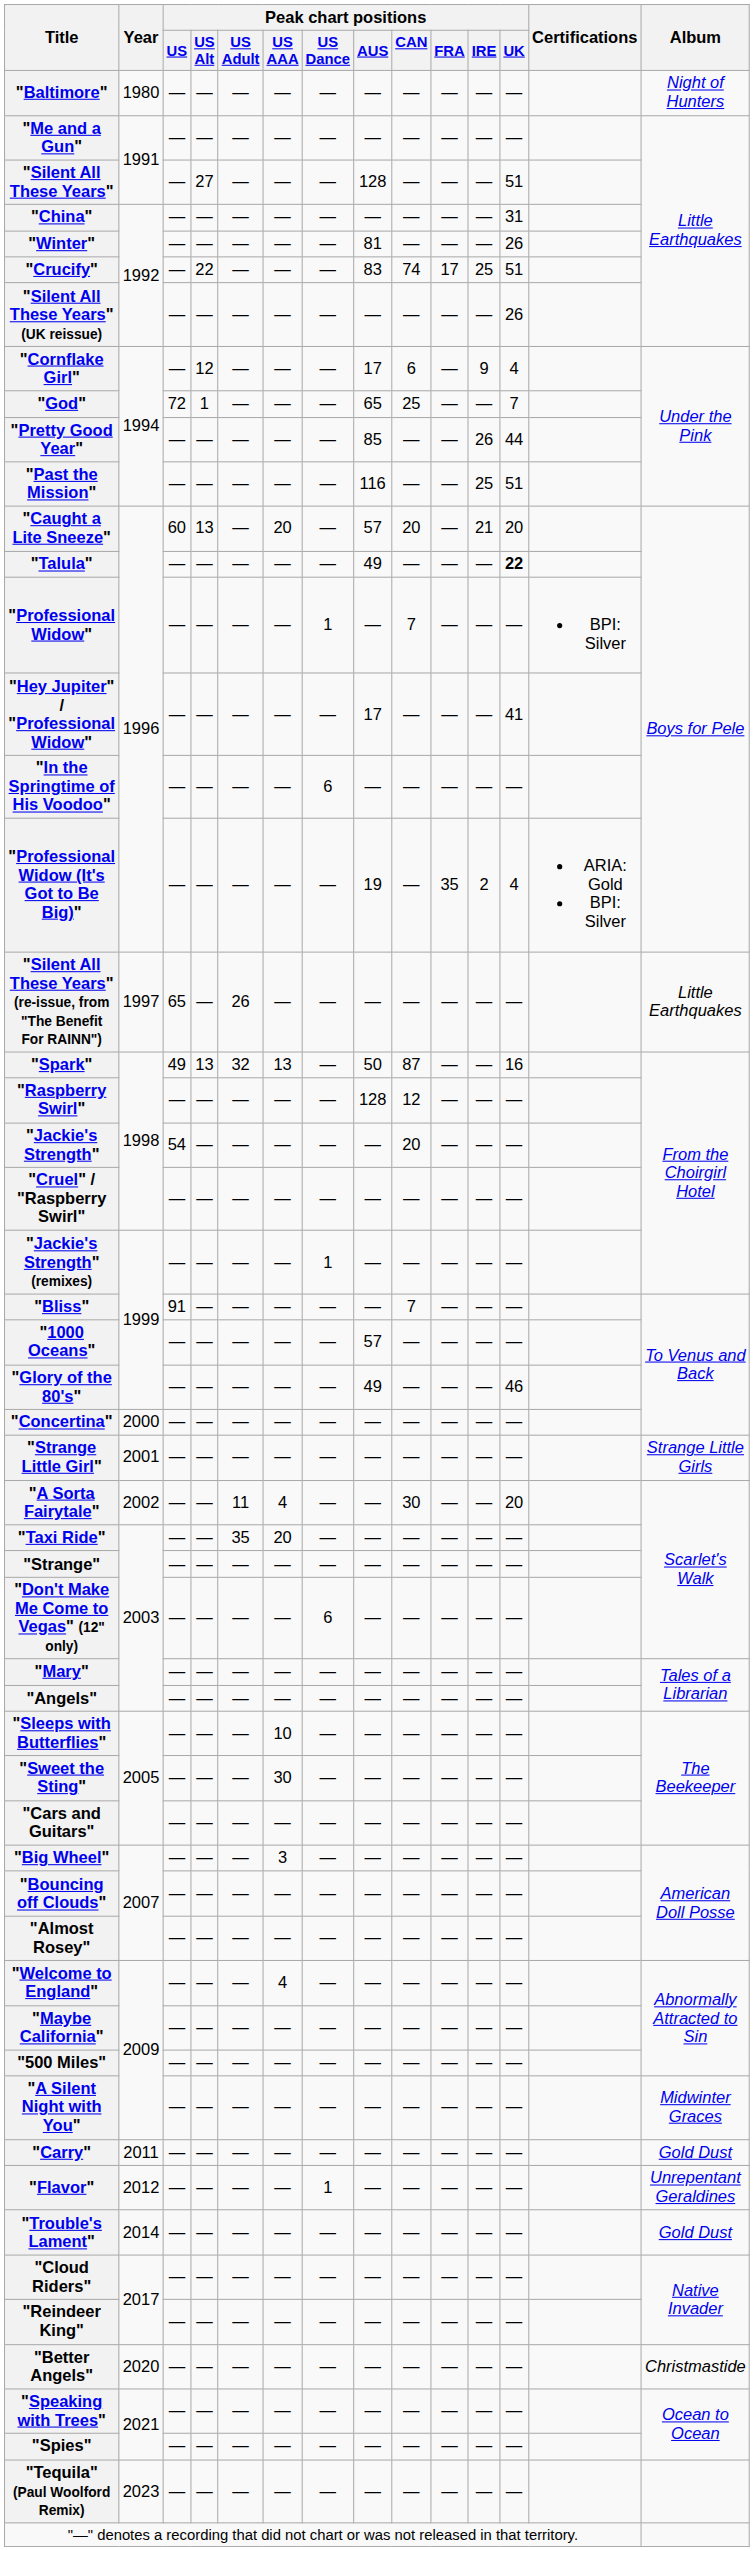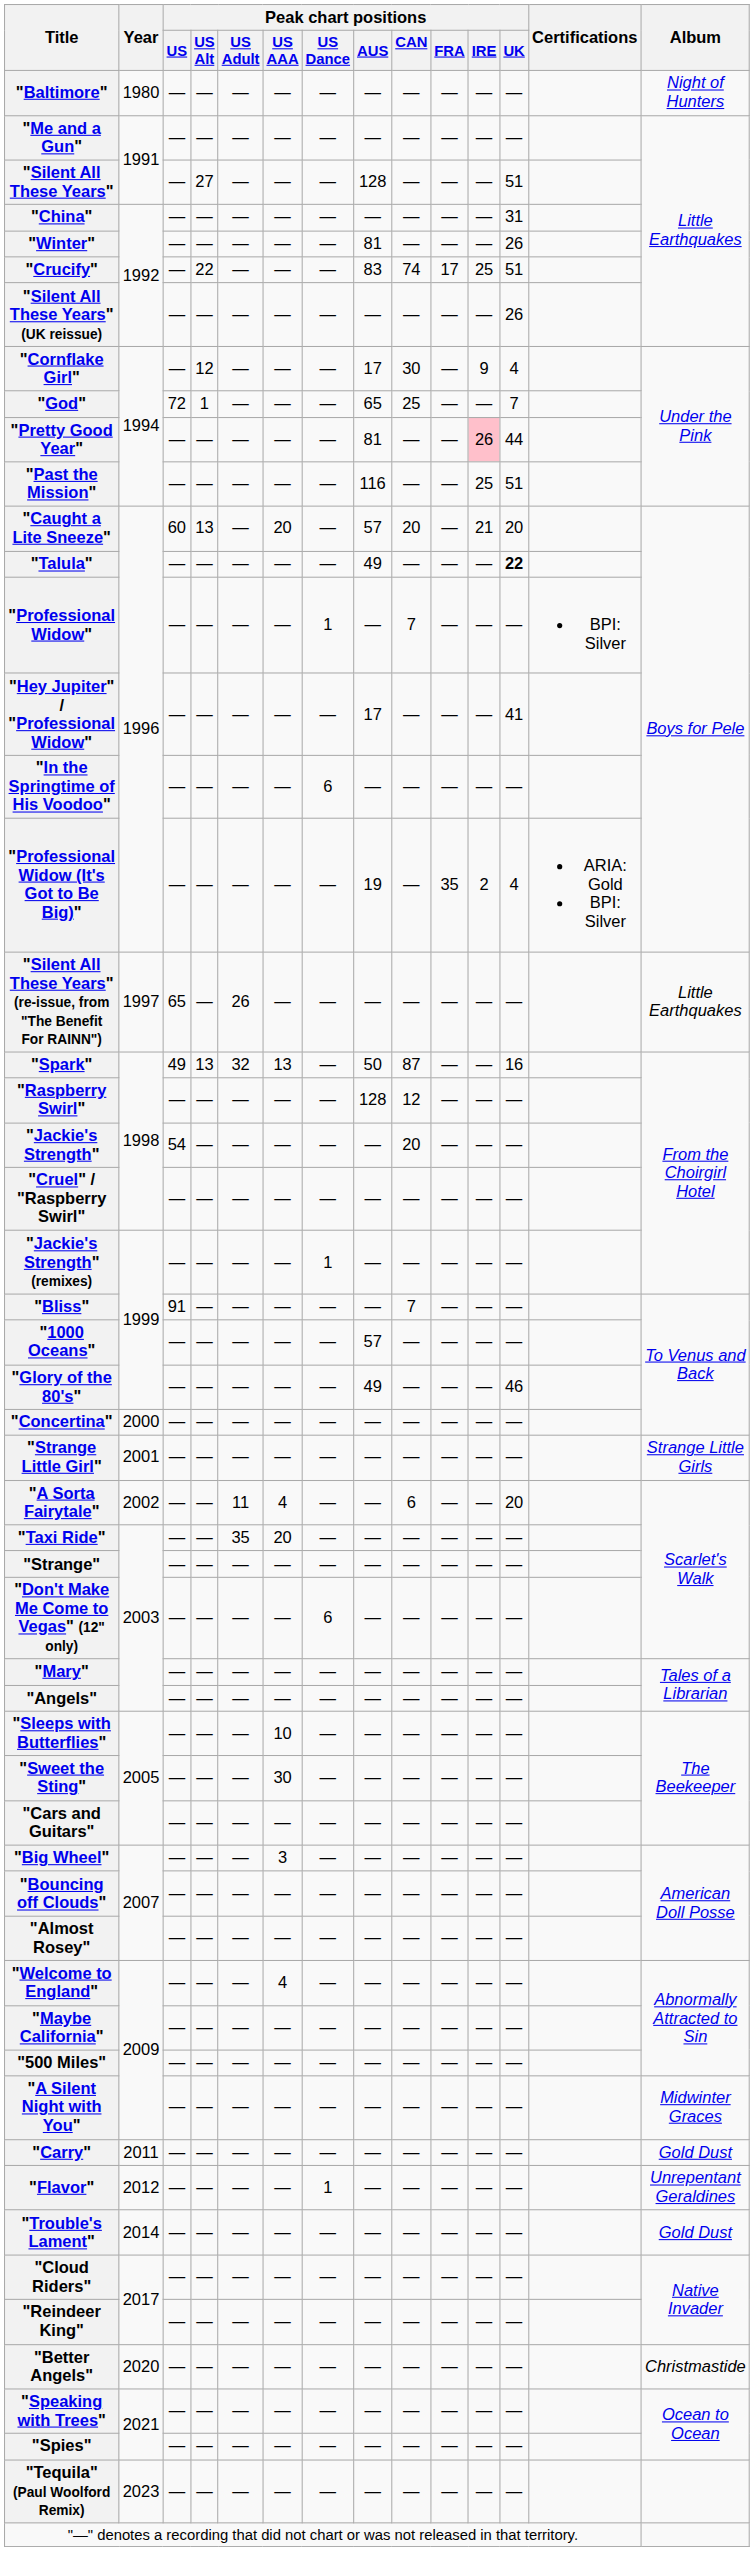"Cornflake Girl" | Peak chart positions / CAN: 6 -> 30
"Pretty Good Year" | Peak chart positions / AUS: 85 -> 81
"Pretty Good Year" | Peak chart positions / IRE: no background -> pink background
"A Sorta Fairytale" | Peak chart positions / CAN: 30 -> 6
